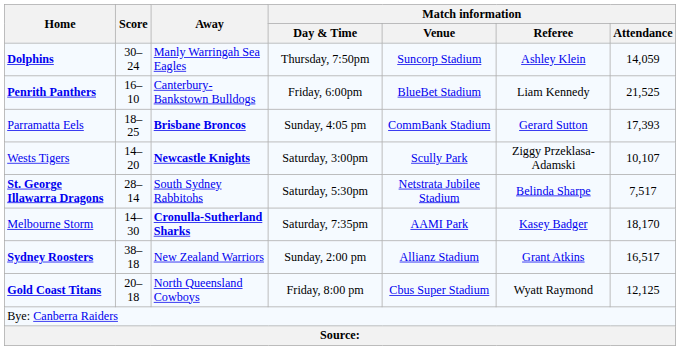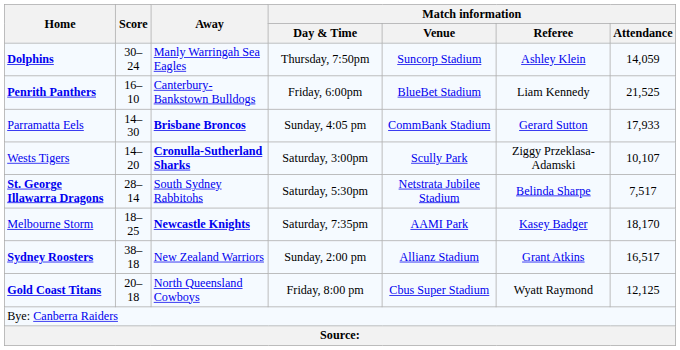Parramatta Eels | Score: 18–25 -> 14–30
Parramatta Eels | Match information / Attendance: 17,393 -> 17,933
Wests Tigers | Away: Newcastle Knights -> Cronulla-Sutherland Sharks
Melbourne Storm | Score: 14–30 -> 18–25
Melbourne Storm | Away: Cronulla-Sutherland Sharks -> Newcastle Knights
